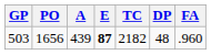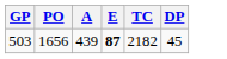- column: FA | .960
503 | DP: 48 -> 45
